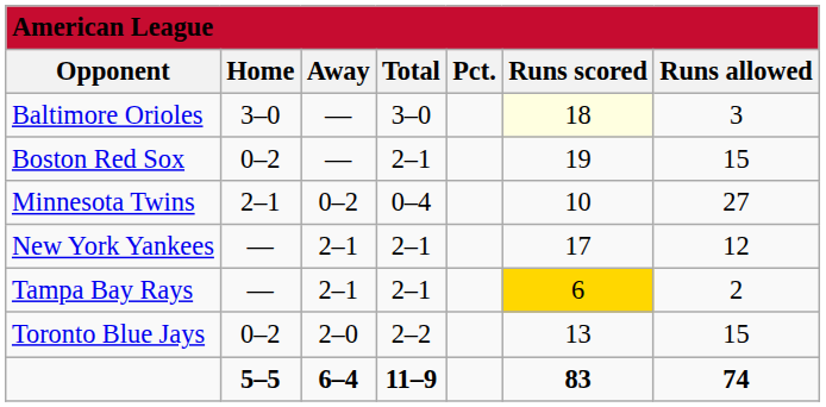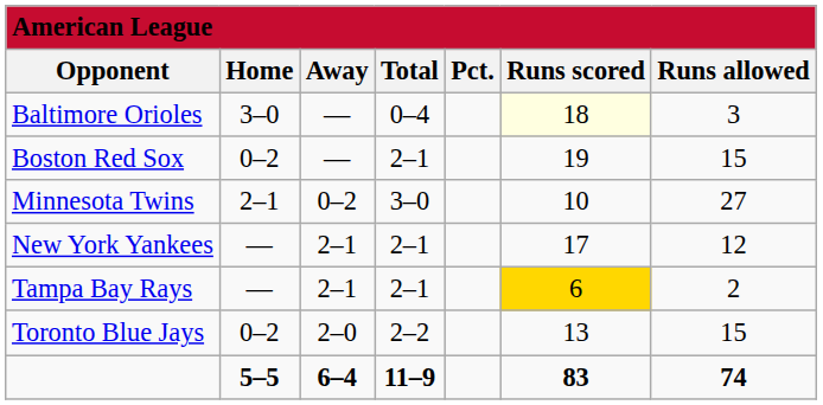Baltimore Orioles | column 4: 3–0 -> 0–4
Minnesota Twins | column 4: 0–4 -> 3–0
